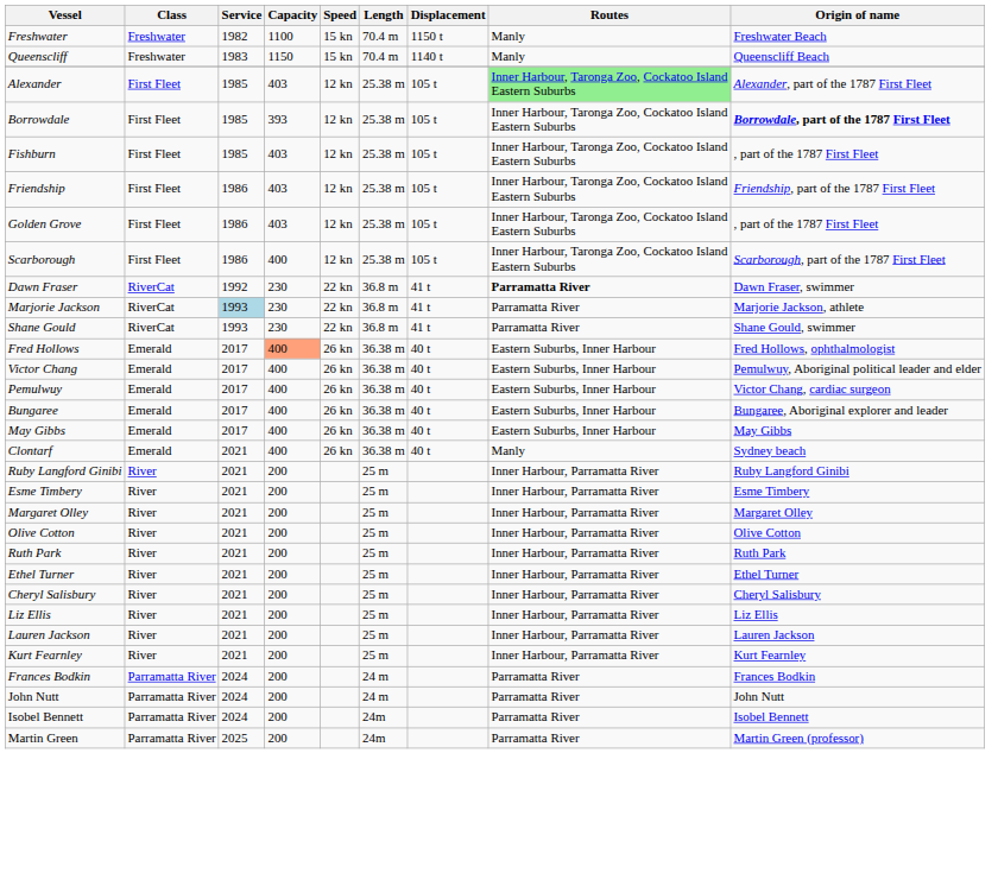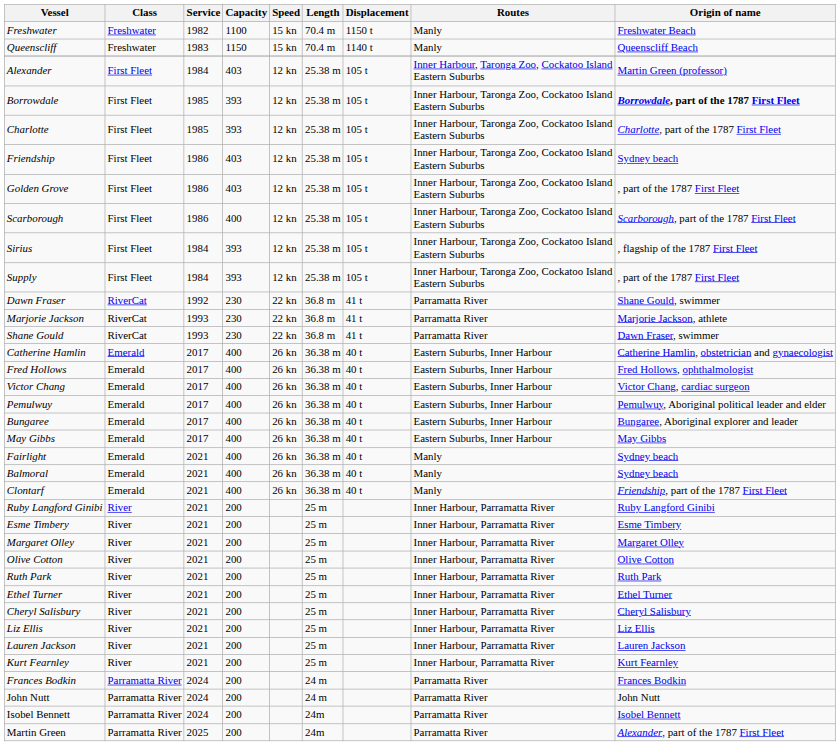Alexander | Service: 1985 -> 1984
Alexander | Routes: lightgreen background -> no background
Alexander | Origin of name: Alexander, part of the 1787 First Fleet -> Martin Green (professor)
+ row: Charlotte | First Fleet | 1985 | 393 | 12 kn | 25.38 m | 105 t | Inner Harbour, Taronga Zoo, Cockatoo Island Eastern Suburbs | Charlotte, part of the 1787 First Fleet
- row: Fishburn | First Fleet | 1985 | 403 | 12 kn | 25.38 m | 105 t | Inner Harbour, Taronga Zoo, Cockatoo Island Eastern Suburbs | , part of the 1787 First Fleet
Friendship | Origin of name: Friendship, part of the 1787 First Fleet -> Sydney beach
+ row: Sirius | First Fleet | 1984 | 393 | 12 kn | 25.38 m | 105 t | Inner Harbour, Taronga Zoo, Cockatoo Island Eastern Suburbs | , flagship of the 1787 First Fleet
+ row: Supply | First Fleet | 1984 | 393 | 12 kn | 25.38 m | 105 t | Inner Harbour, Taronga Zoo, Cockatoo Island Eastern Suburbs | , part of the 1787 First Fleet
Dawn Fraser | Routes: bold -> normal
Dawn Fraser | Origin of name: Dawn Fraser, swimmer -> Shane Gould, swimmer
Marjorie Jackson | Service: lightblue background -> no background
Shane Gould | Origin of name: Shane Gould, swimmer -> Dawn Fraser, swimmer
+ row: Catherine Hamlin | Emerald | 2017 | 400 | 26 kn | 36.38 m | 40 t | Eastern Suburbs, Inner Harbour | Catherine Hamlin, obstetrician and gynaecologist
Fred Hollows | Capacity: lightsalmon background -> no background
Victor Chang | Origin of name: Pemulwuy, Aboriginal political leader and elder -> Victor Chang, cardiac surgeon
Pemulwuy | Origin of name: Victor Chang, cardiac surgeon -> Pemulwuy, Aboriginal political leader and elder
+ row: Fairlight | Emerald | 2021 | 400 | 26 kn | 36.38 m | 40 t | Manly | Sydney beach
+ row: Balmoral | Emerald | 2021 | 400 | 26 kn | 36.38 m | 40 t | Manly | Sydney beach
Clontarf | Origin of name: Sydney beach -> Friendship, part of the 1787 First Fleet
Martin Green | Origin of name: Martin Green (professor) -> Alexander, part of the 1787 First Fleet
